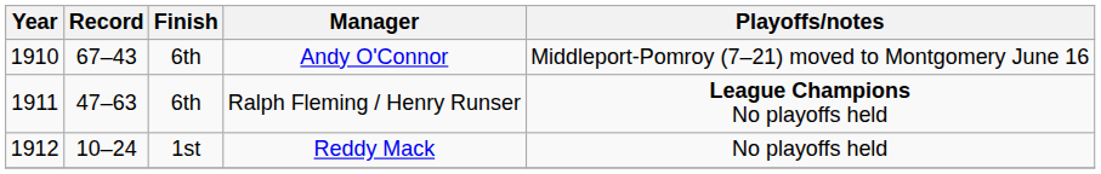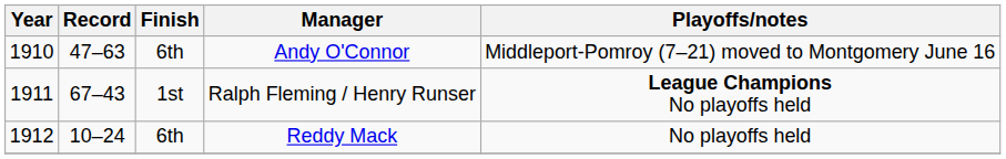Andy O'Connor | Record: 67–43 -> 47–63
Ralph Fleming / Henry Runser | Record: 47–63 -> 67–43
Ralph Fleming / Henry Runser | Finish: 6th -> 1st
Reddy Mack | Finish: 1st -> 6th
